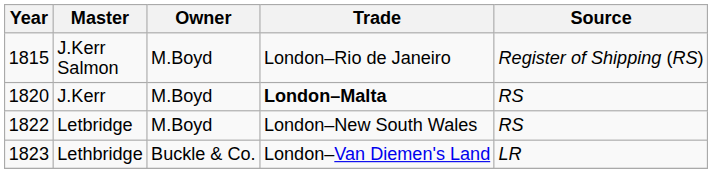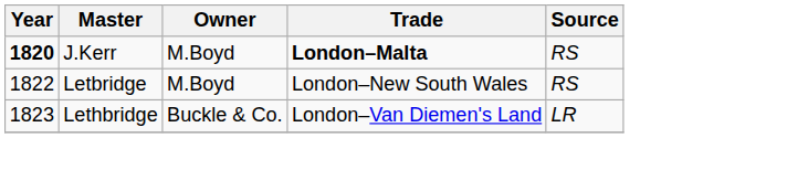- row: 1815 | J.Kerr Salmon | M.Boyd | London–Rio de Janeiro | Register of Shipping (RS)
J.Kerr | Year: normal -> bold
